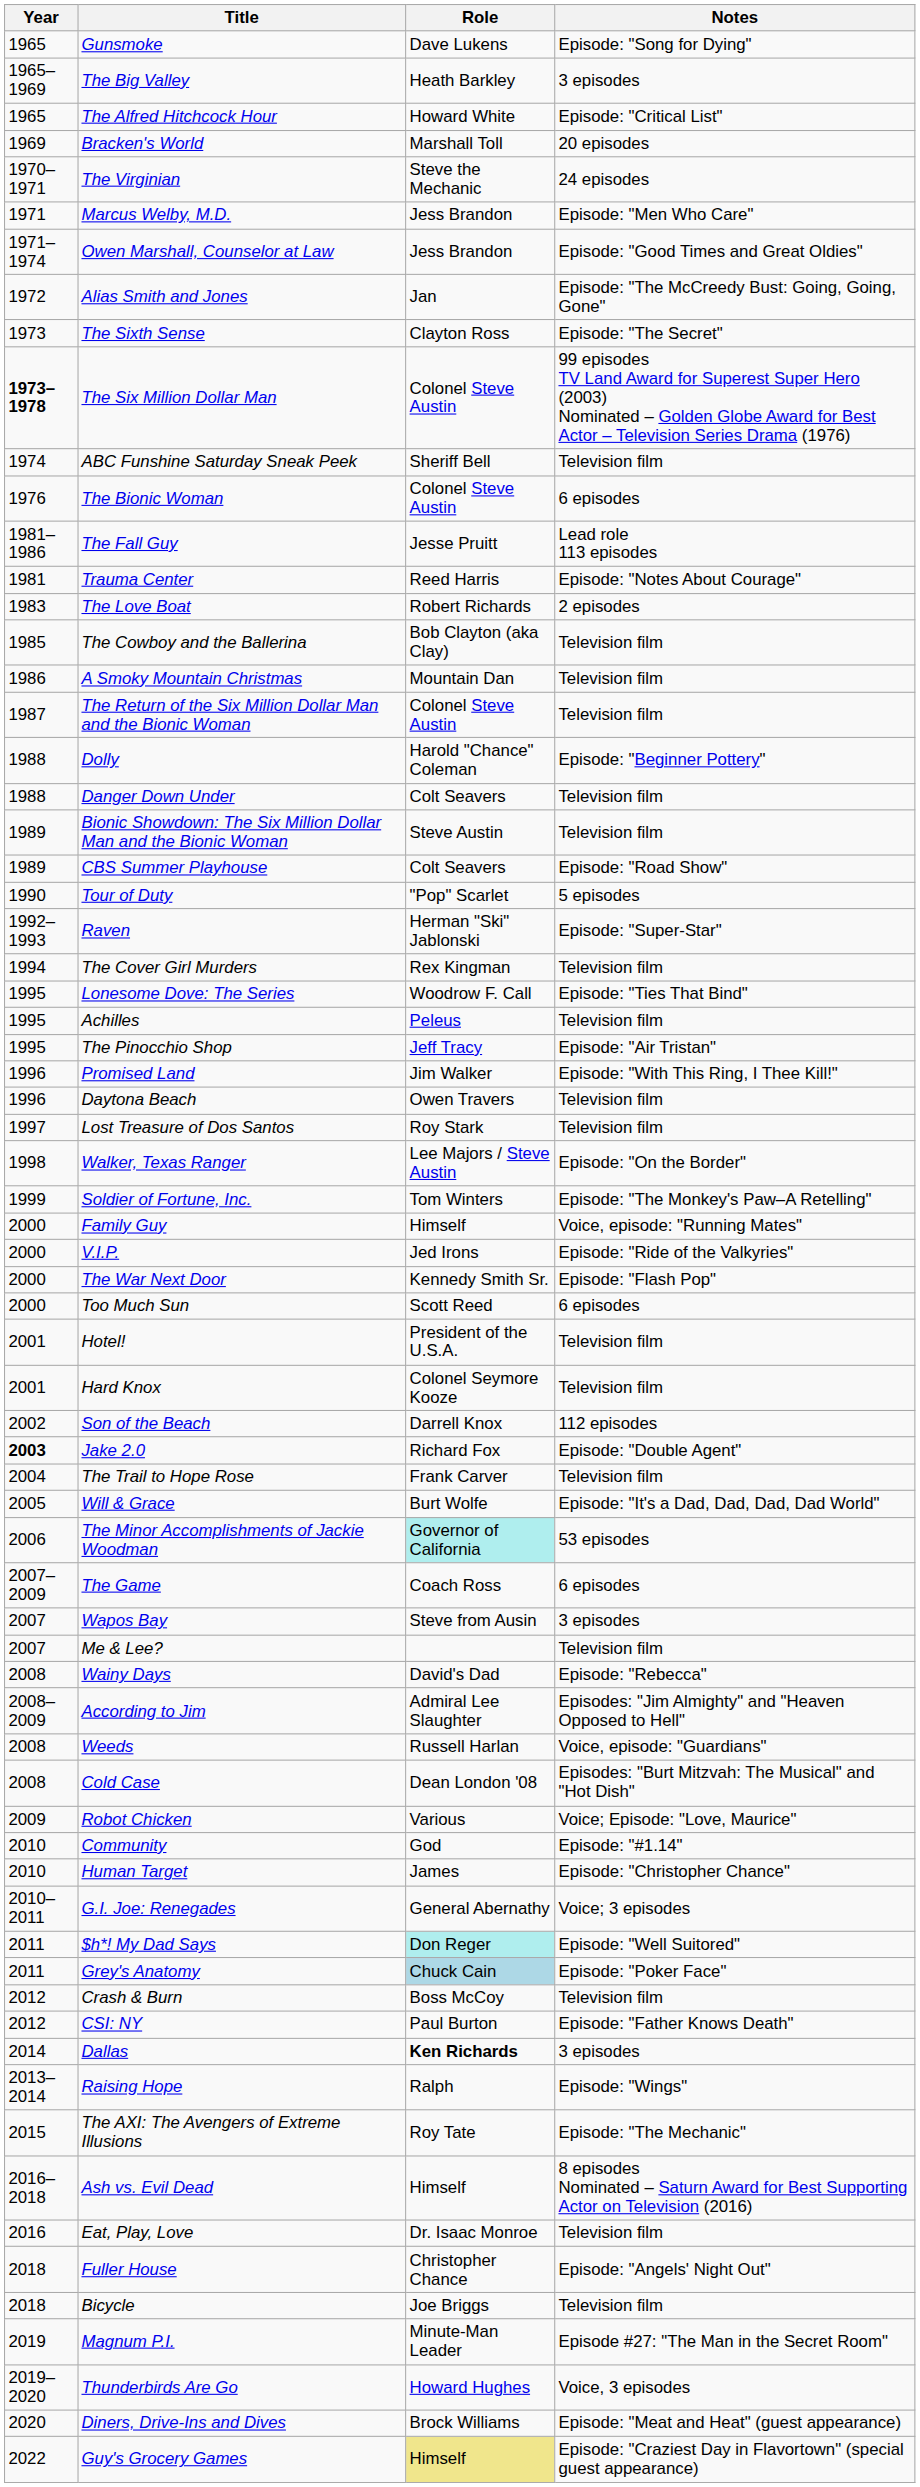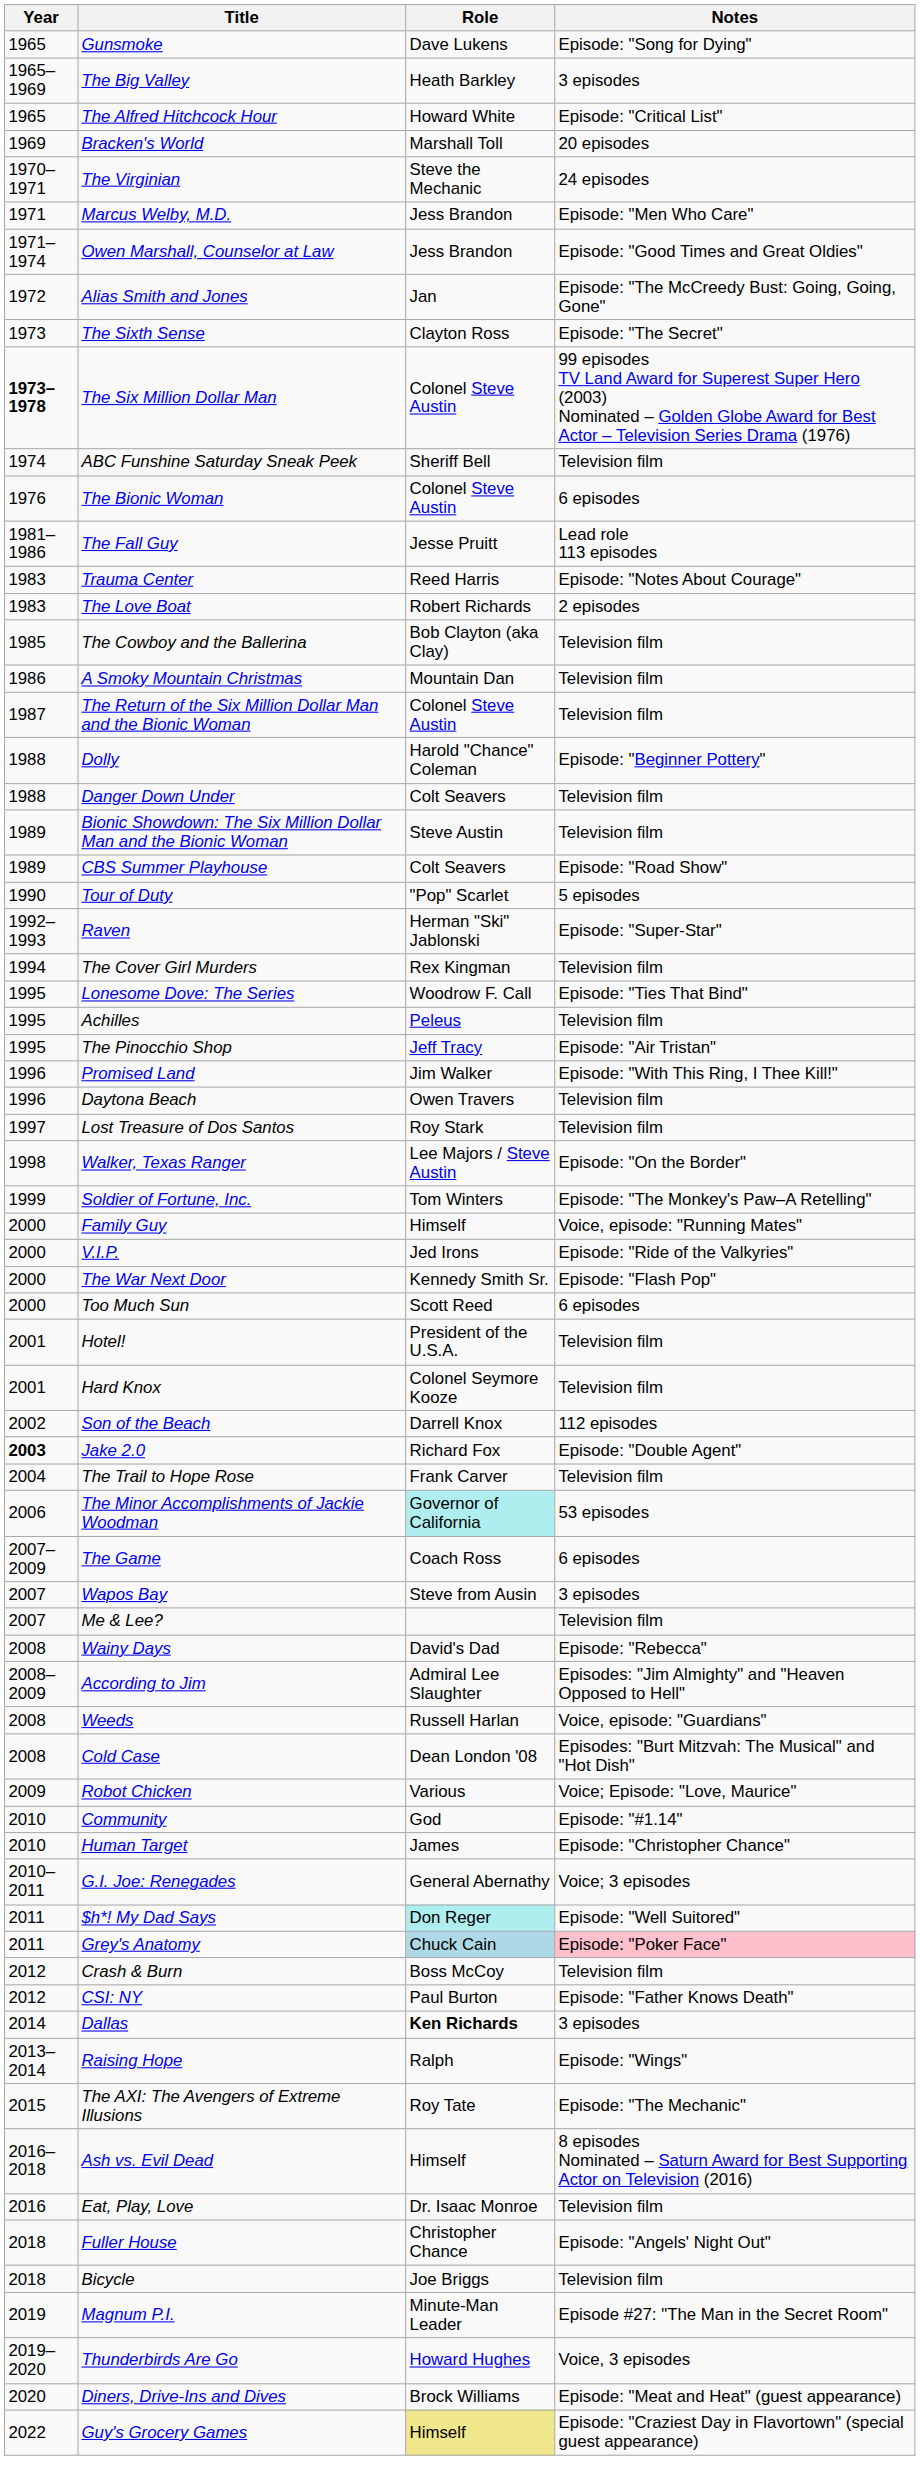Trauma Center | Year: 1981 -> 1983
- row: 2005 | Will & Grace | Burt Wolfe | Episode: "It's a Dad, Dad, Dad, Dad World"
Grey's Anatomy | Notes: no background -> pink background
